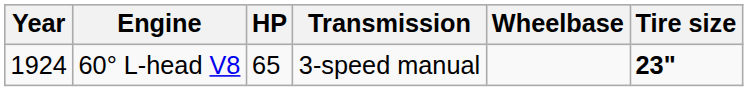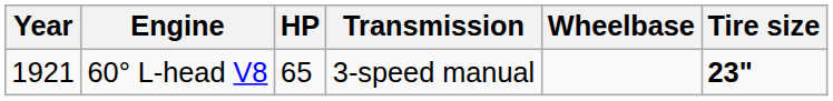60° L-head V8 | Year: 1924 -> 1921
